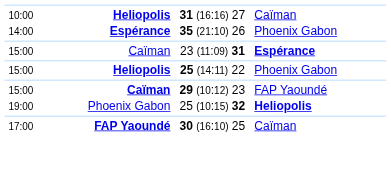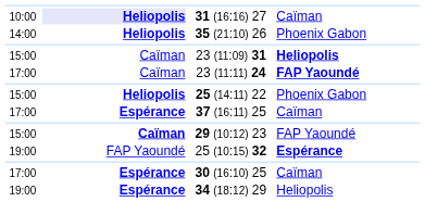31 (16:16) 27 | column 2: no background -> lavender background
35 (21:10) 26 | column 2: Espérance -> Heliopolis
23 (11:09) 31 | column 4: Espérance -> Heliopolis
+ row: 17:00 | Caïman | 23 (11:11) 24 | FAP Yaoundé
+ row: 17:00 | Espérance | 37 (16:11) 25 | Caïman
25 (10:15) 32 | column 2: Phoenix Gabon -> FAP Yaoundé
25 (10:15) 32 | column 4: Heliopolis -> Espérance
30 (16:10) 25 | column 2: FAP Yaoundé -> Espérance
+ row: 19:00 | Espérance | 34 (18:12) 29 | Heliopolis
